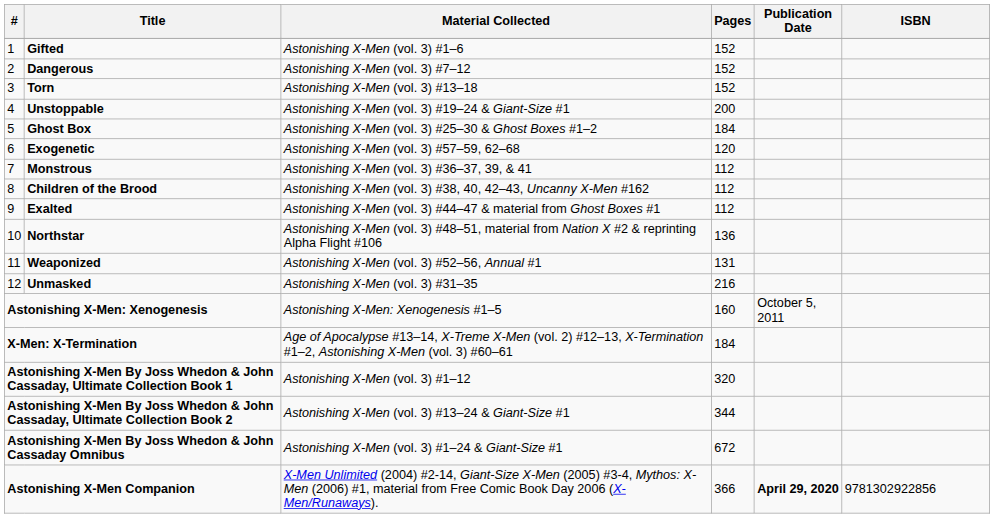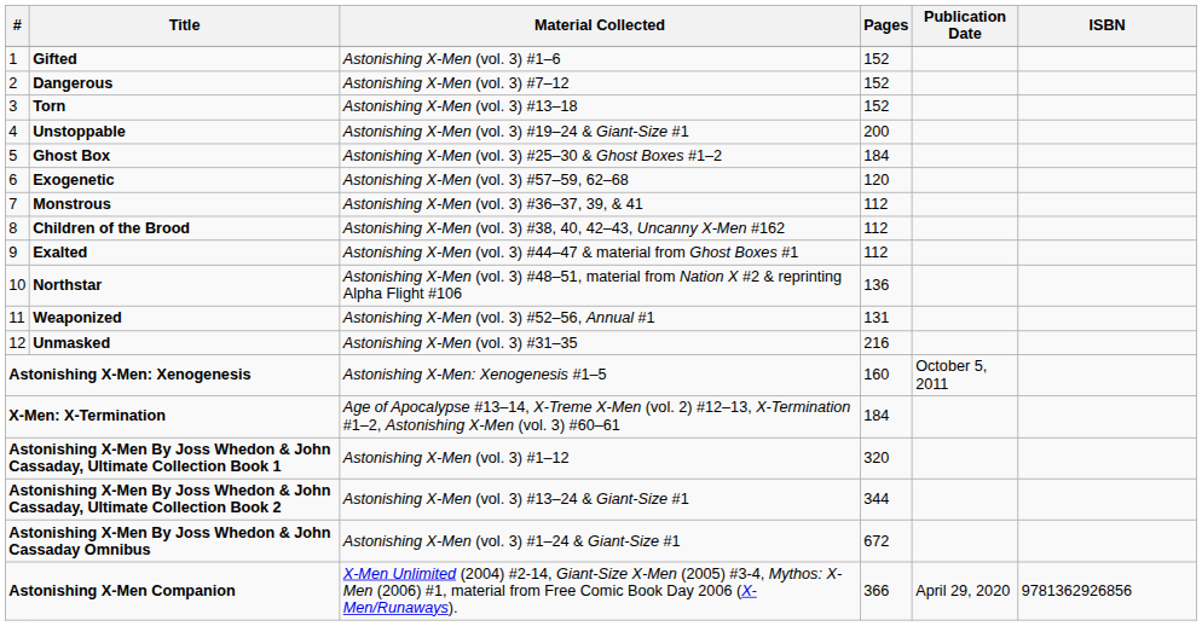Astonishing X-Men Companion | Publication Date: bold -> normal
Astonishing X-Men Companion | ISBN: 9781302922856 -> 9781362926856
